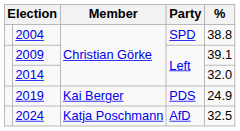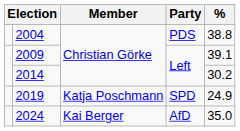2004 | Party: SPD -> PDS
2014 | %: 32.0 -> 30.2
2019 | Member: Kai Berger -> Katja Poschmann
2019 | Party: PDS -> SPD
2024 | Member: Katja Poschmann -> Kai Berger
2024 | %: 32.5 -> 35.0
